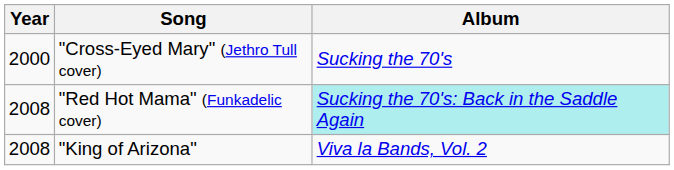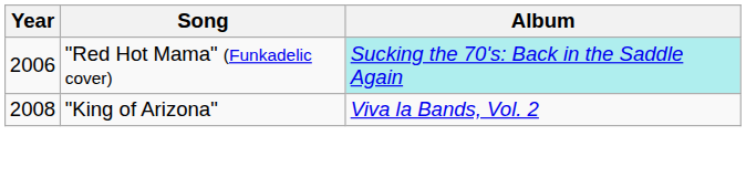- row: 2000 | "Cross-Eyed Mary" (Jethro Tull cover) | Sucking the 70's
"Red Hot Mama" (Funkadelic cover) | Year: 2008 -> 2006
